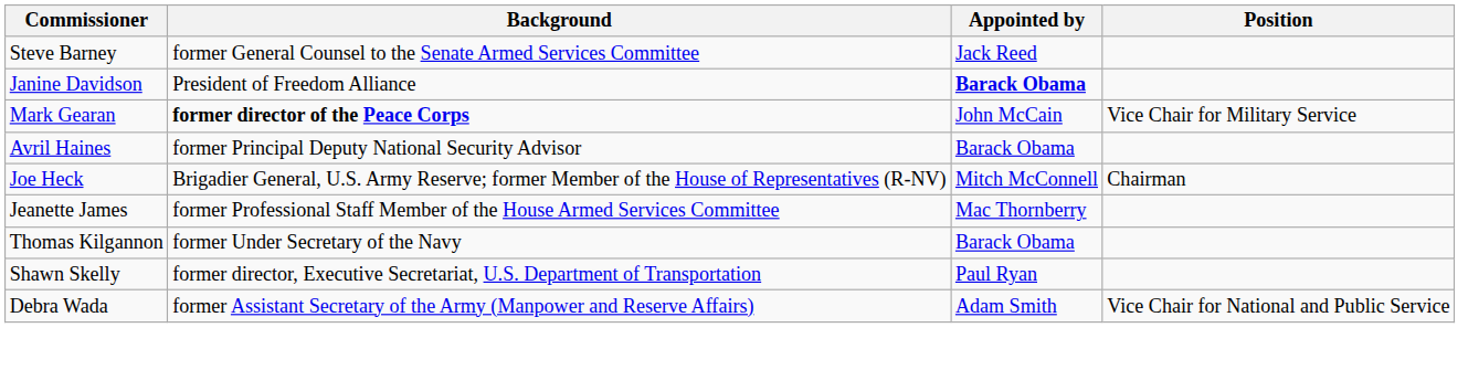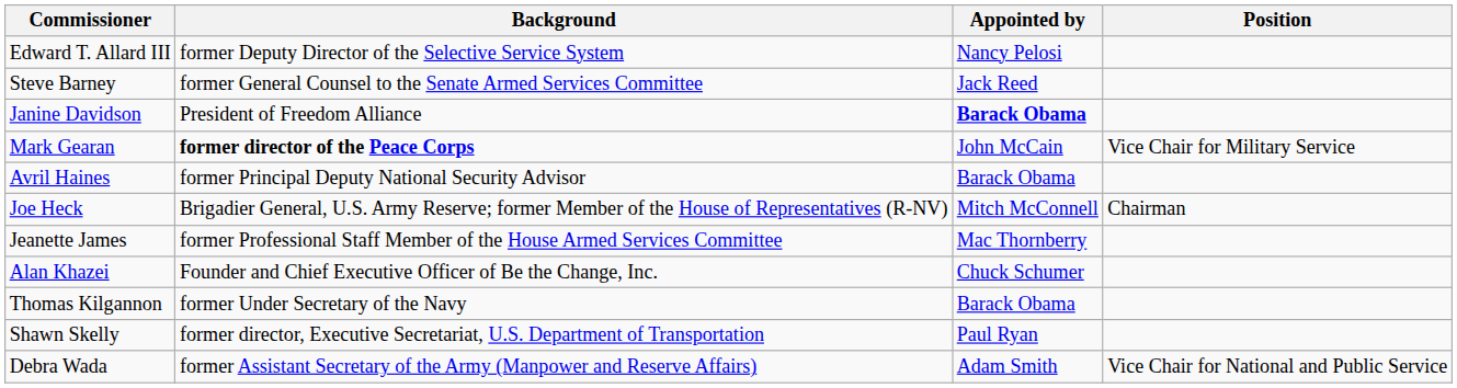+ row: Edward T. Allard III | former Deputy Director of the Selective Service System | Nancy Pelosi
+ row: Alan Khazei | Founder and Chief Executive Officer of Be the Change, Inc. | Chuck Schumer
